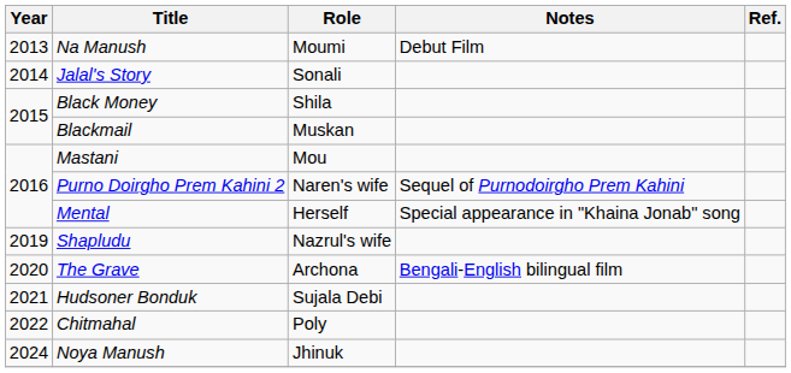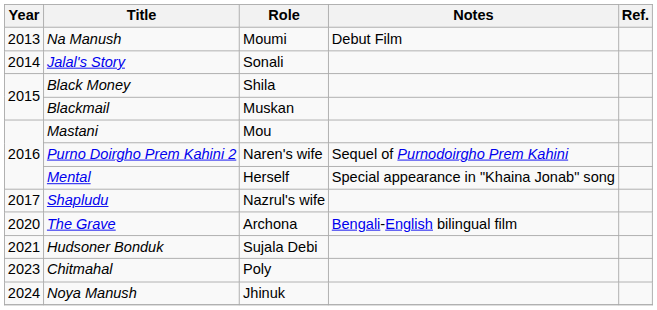Shapludu | Year: 2019 -> 2017
Chitmahal | Year: 2022 -> 2023
